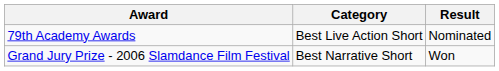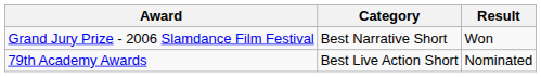rows swapped: Grand Jury Prize - 2006 Slamdance Film Festival <-> 79th Academy Awards
